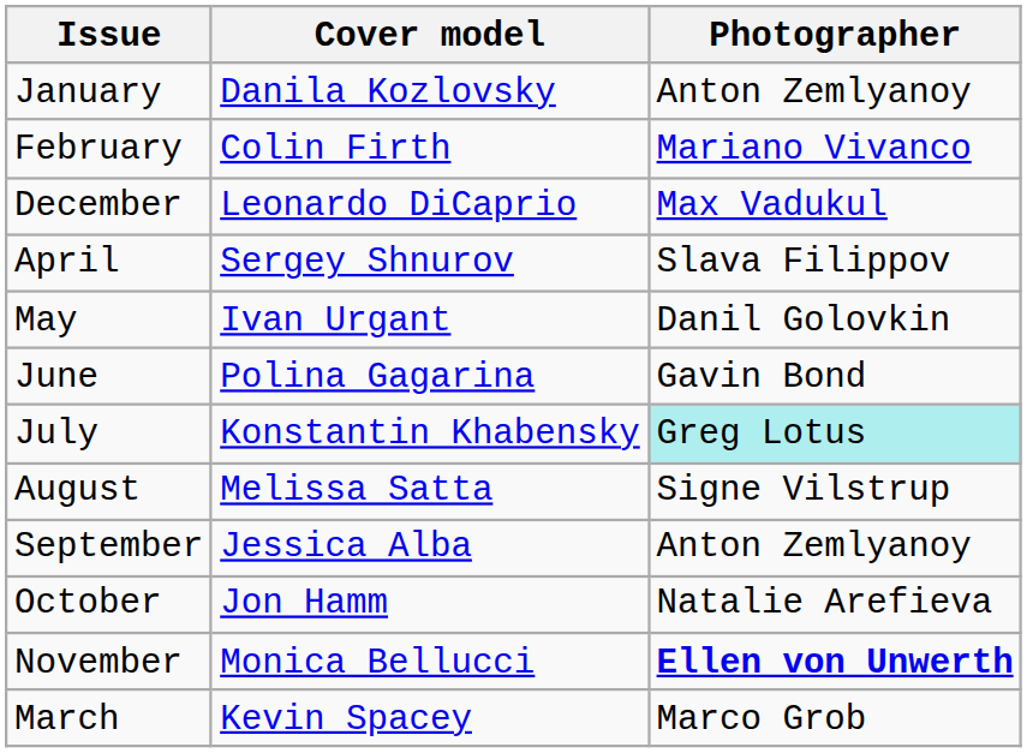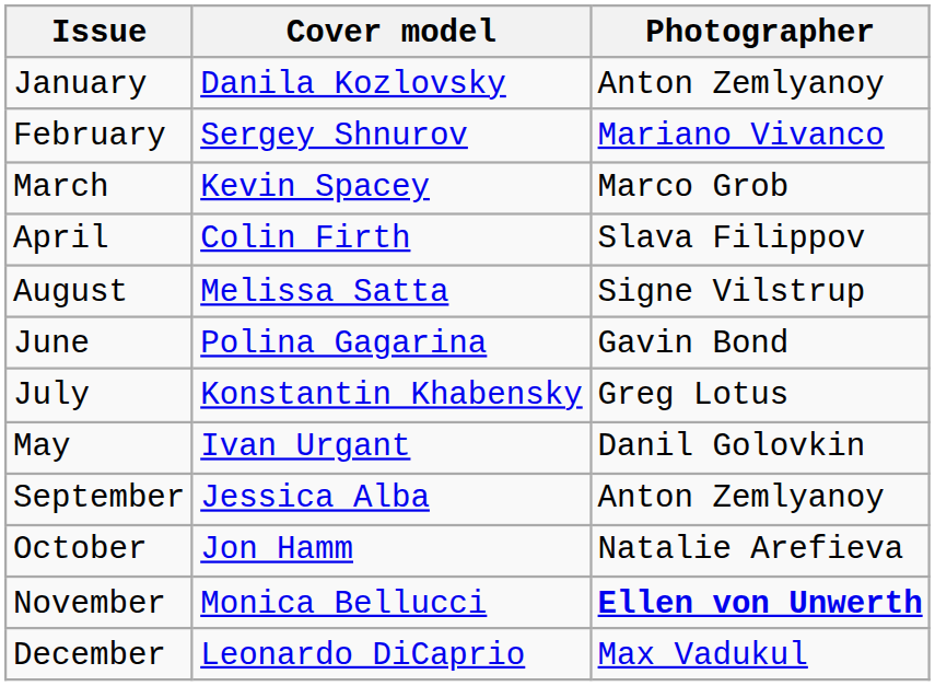February | Cover model: Colin Firth -> Sergey Shnurov
rows swapped: March <-> December
April | Cover model: Sergey Shnurov -> Colin Firth
rows swapped: May <-> August
July | Photographer: paleturquoise background -> no background
